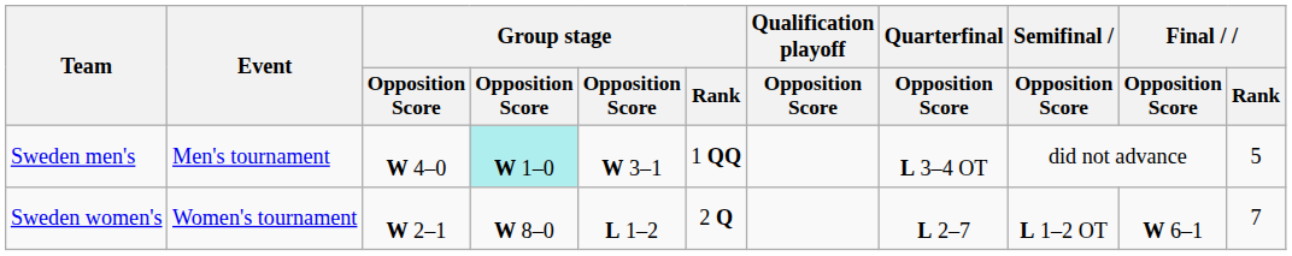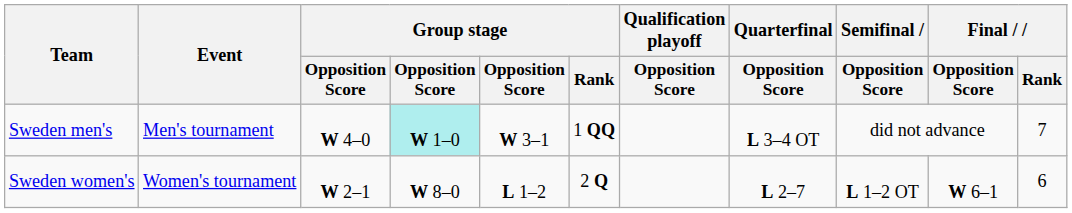Sweden men's | Final / Rank: 5 -> 7
Sweden women's | Final / Rank: 7 -> 6
